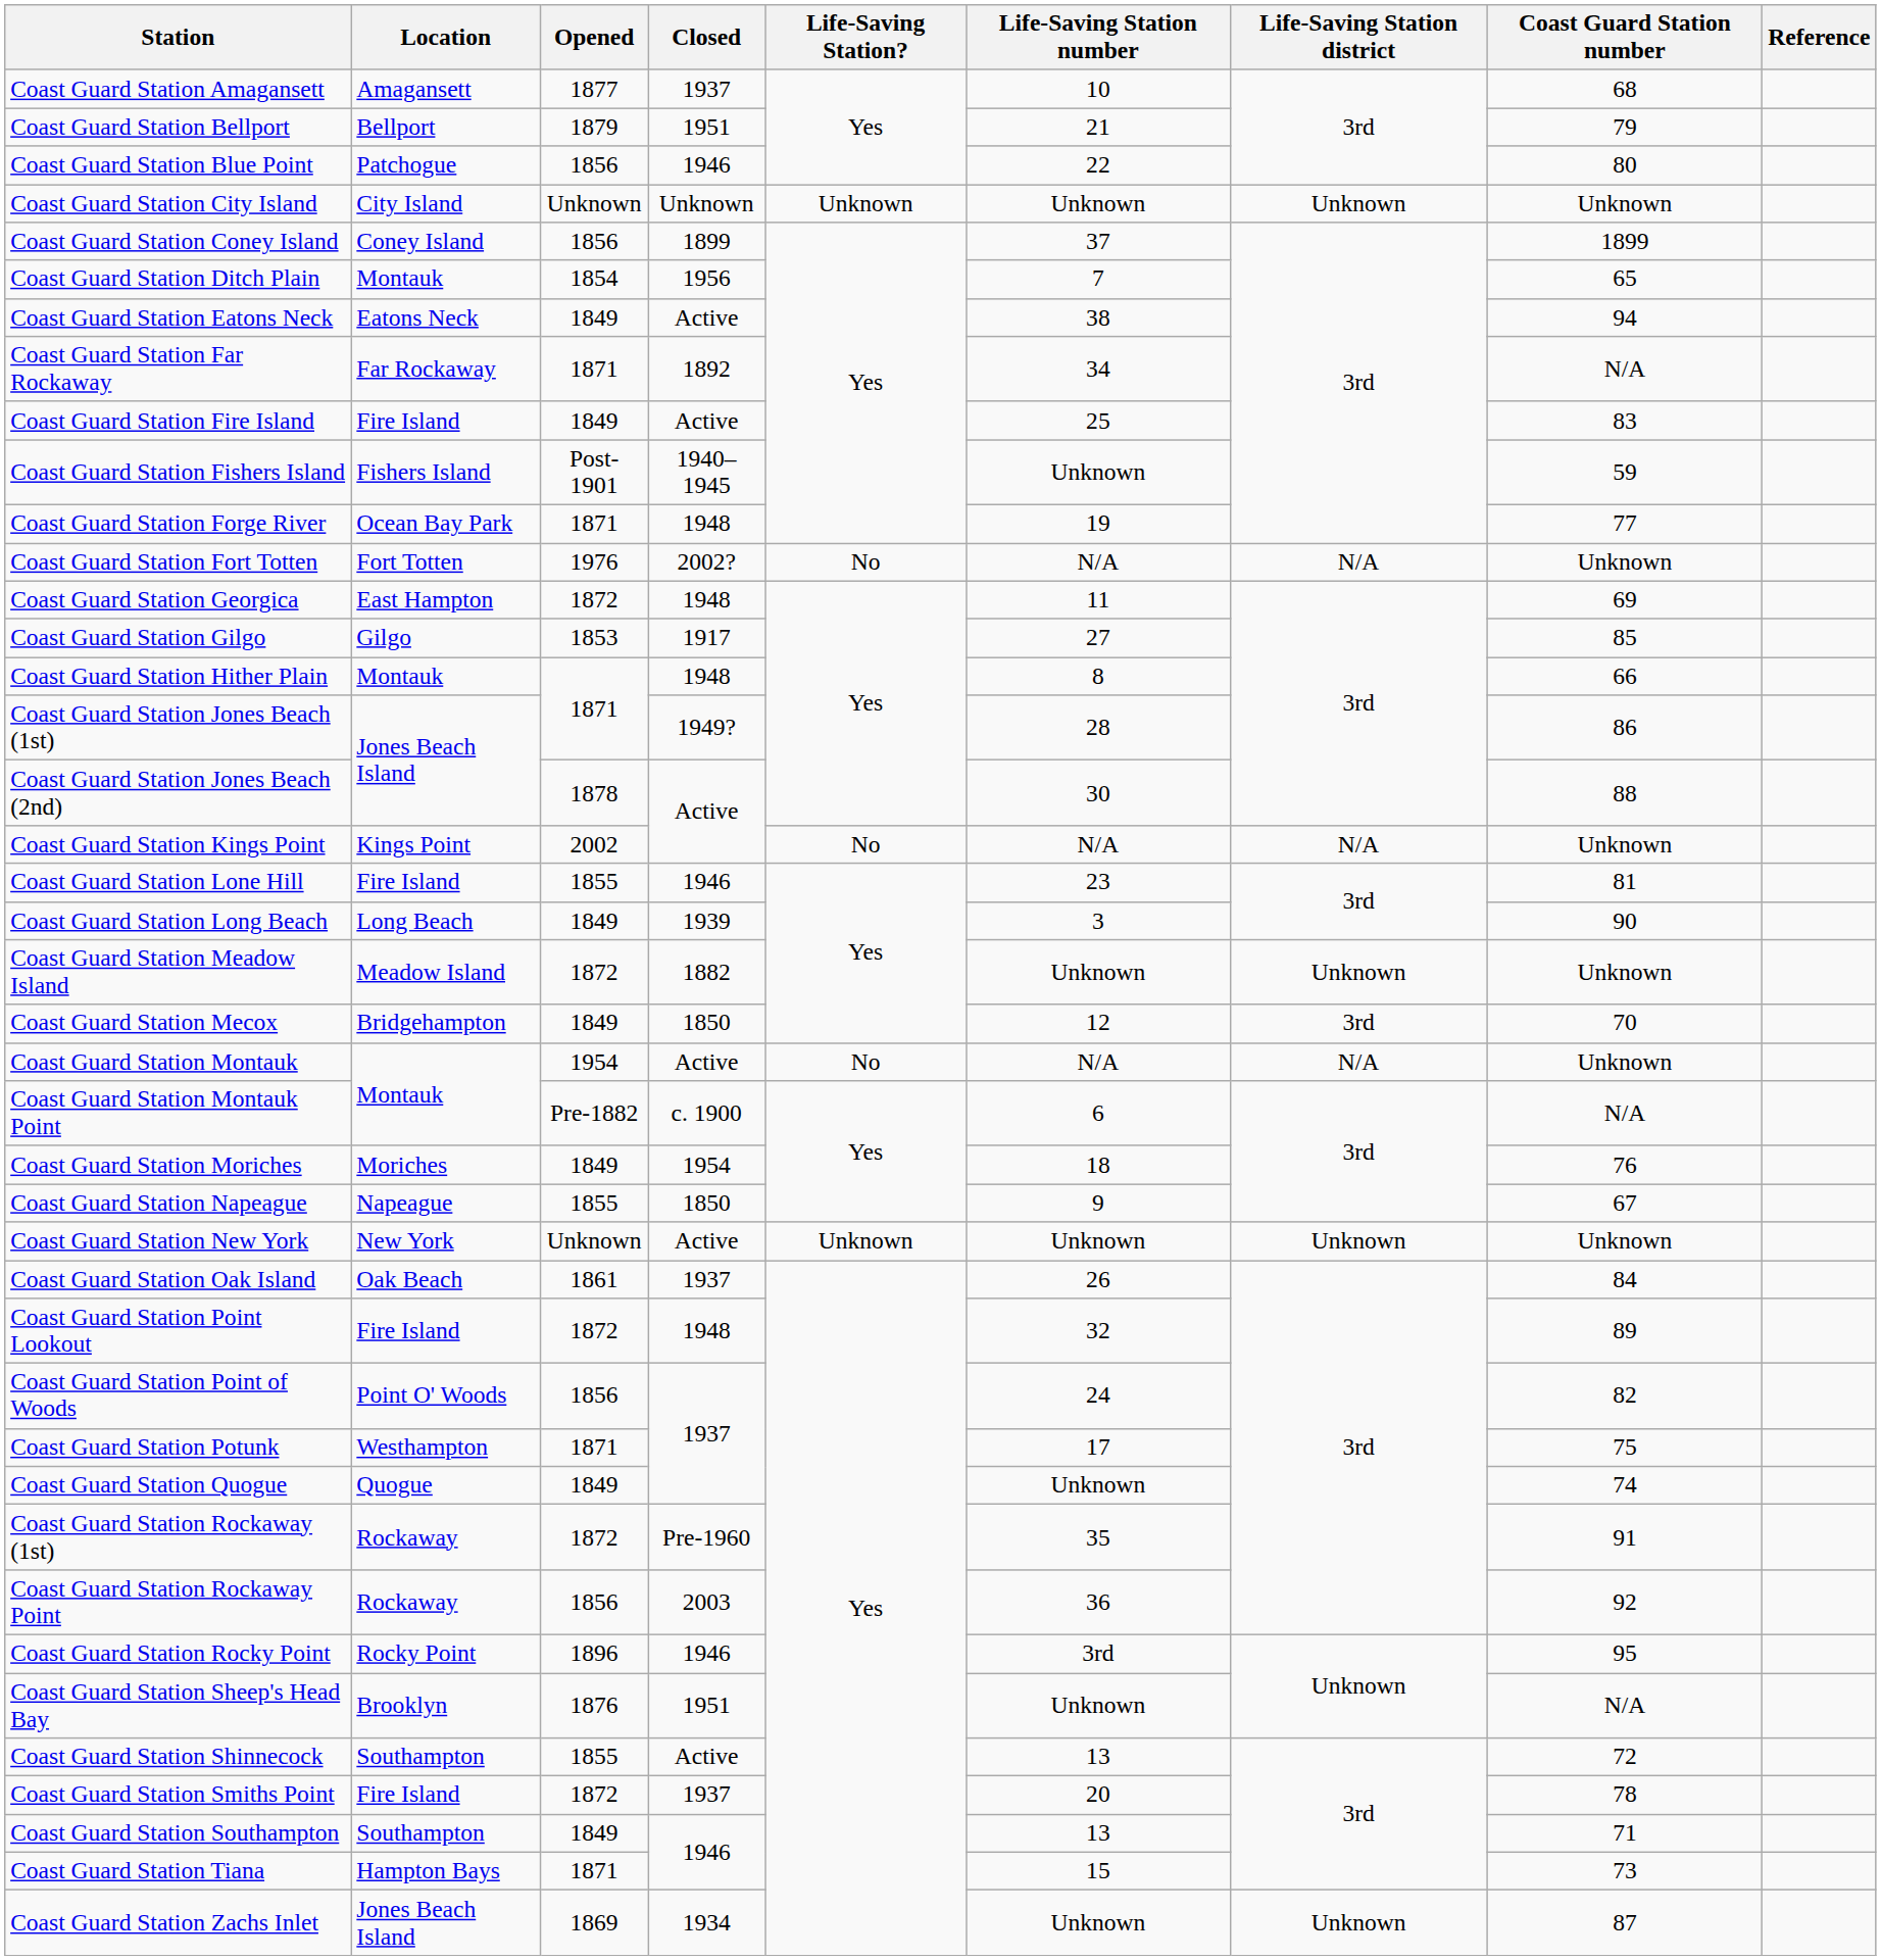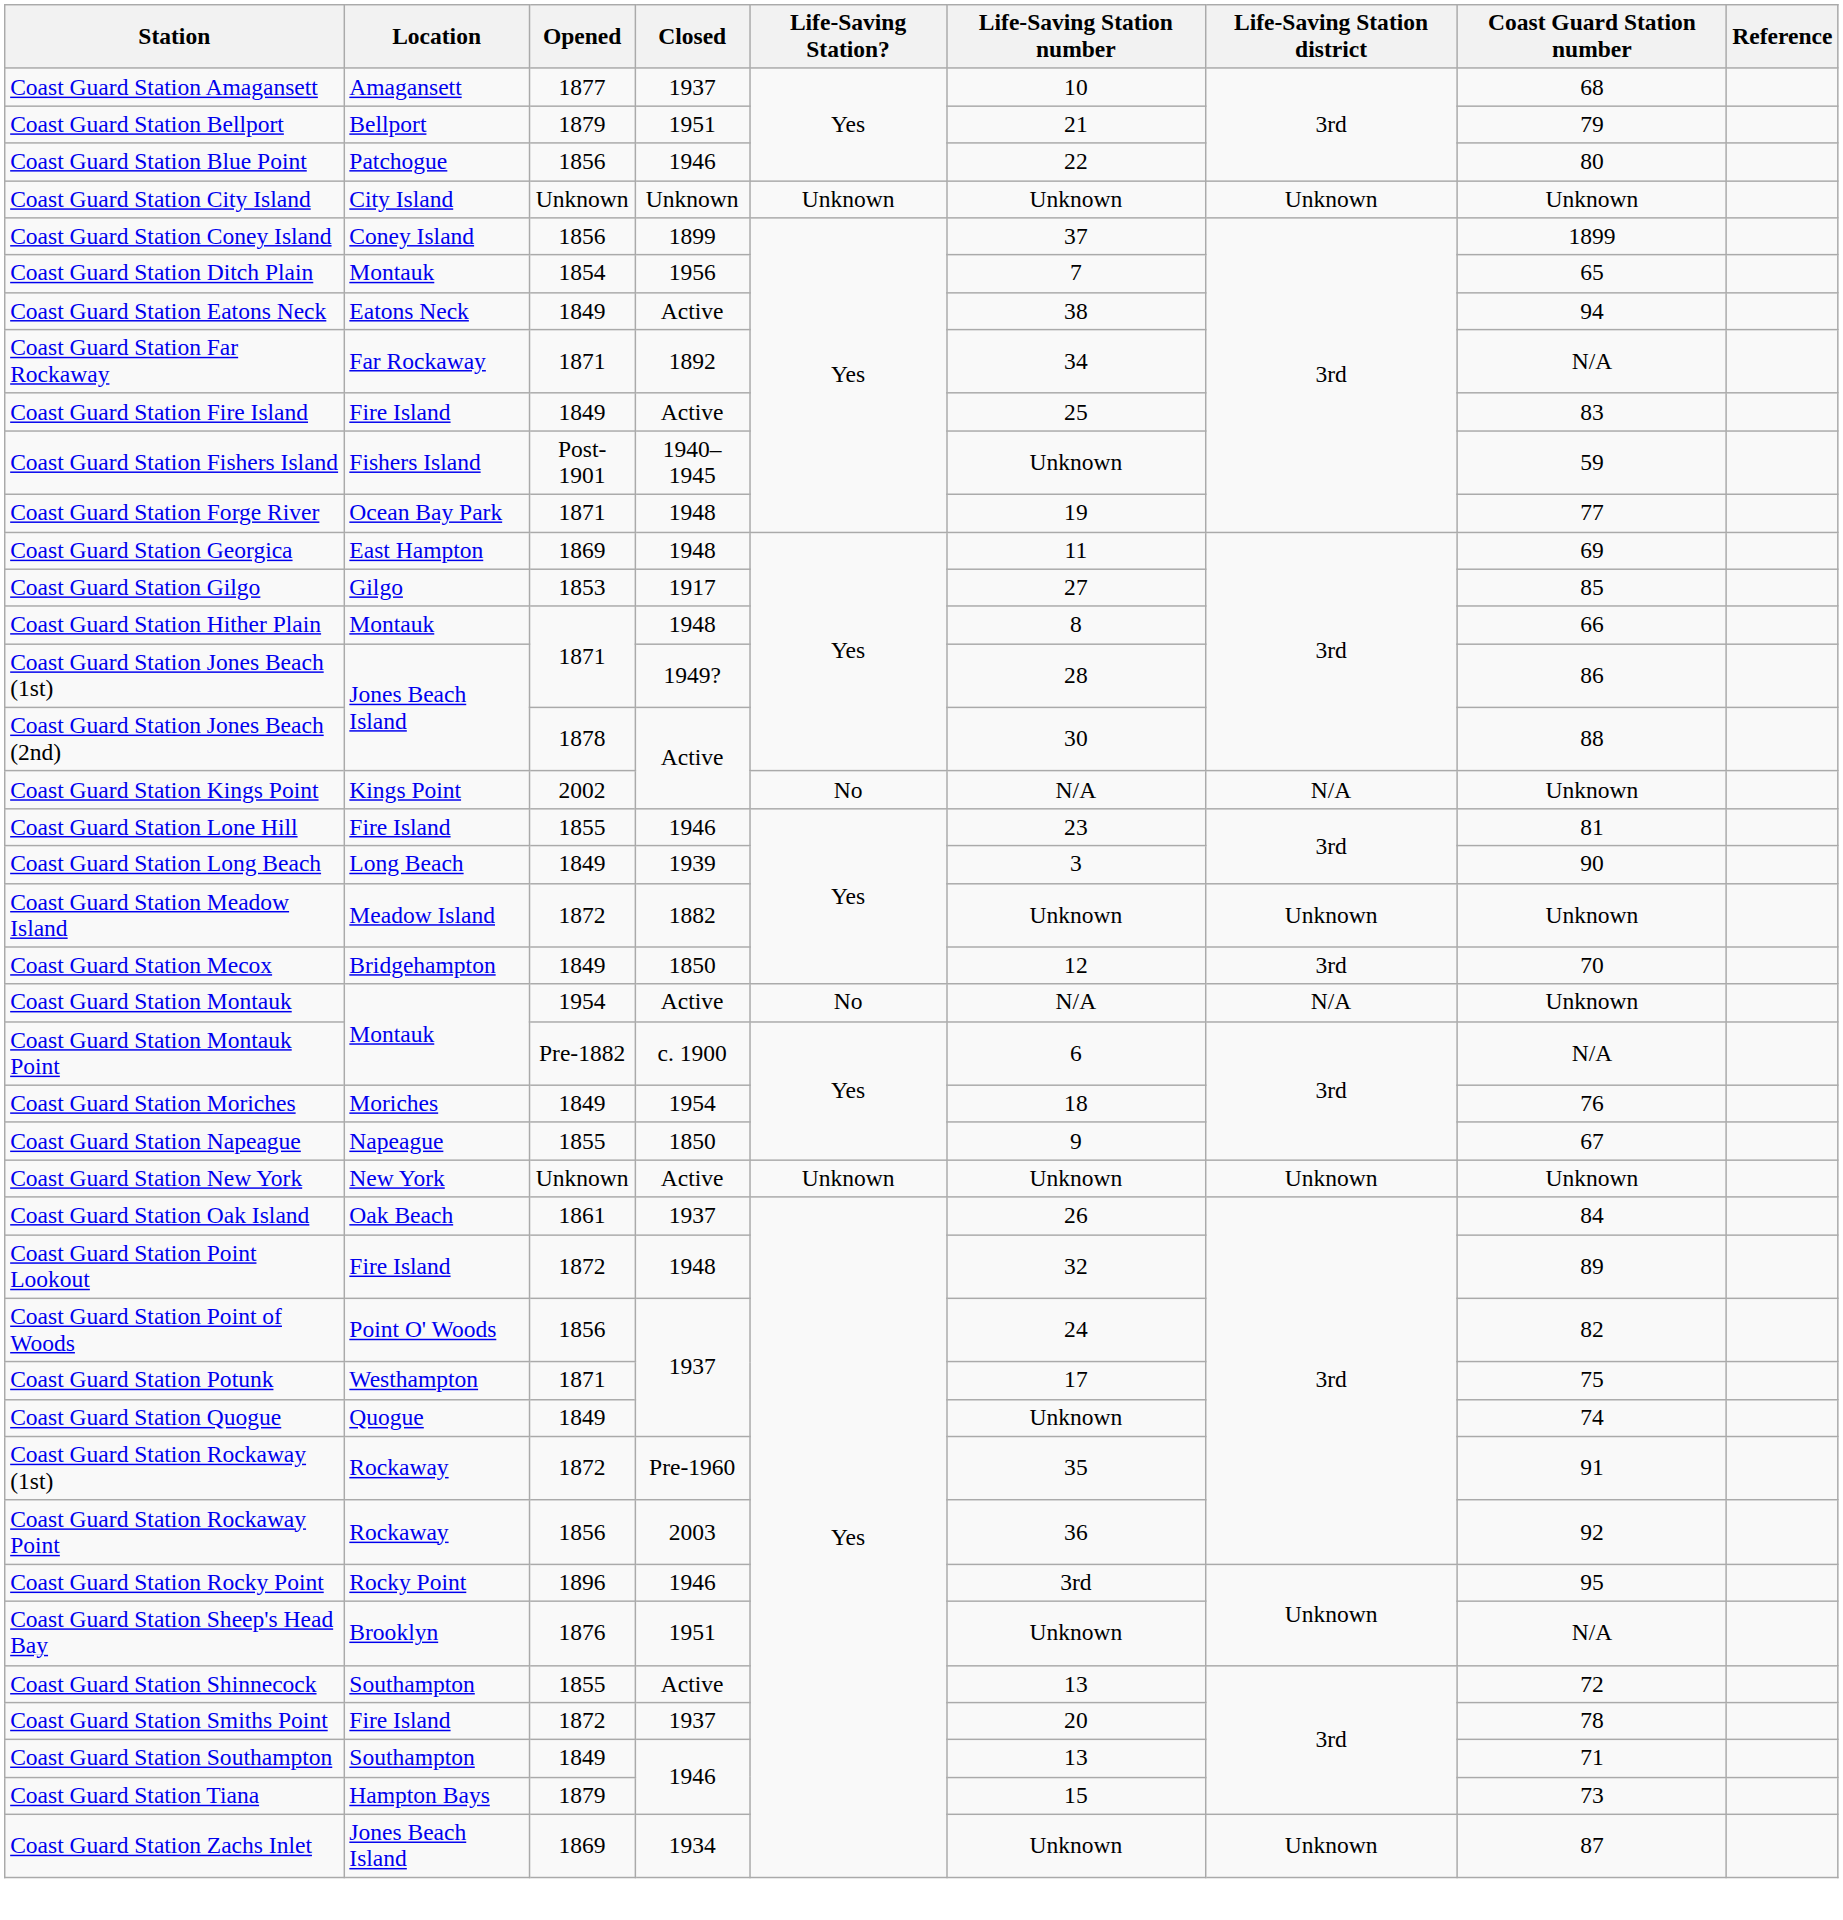- row: Coast Guard Station Fort Totten | Fort Totten | 1976 | 2002? | No | N/A | N/A | Unknown
Coast Guard Station Georgica | Opened: 1872 -> 1869
Coast Guard Station Tiana | Opened: 1871 -> 1879
